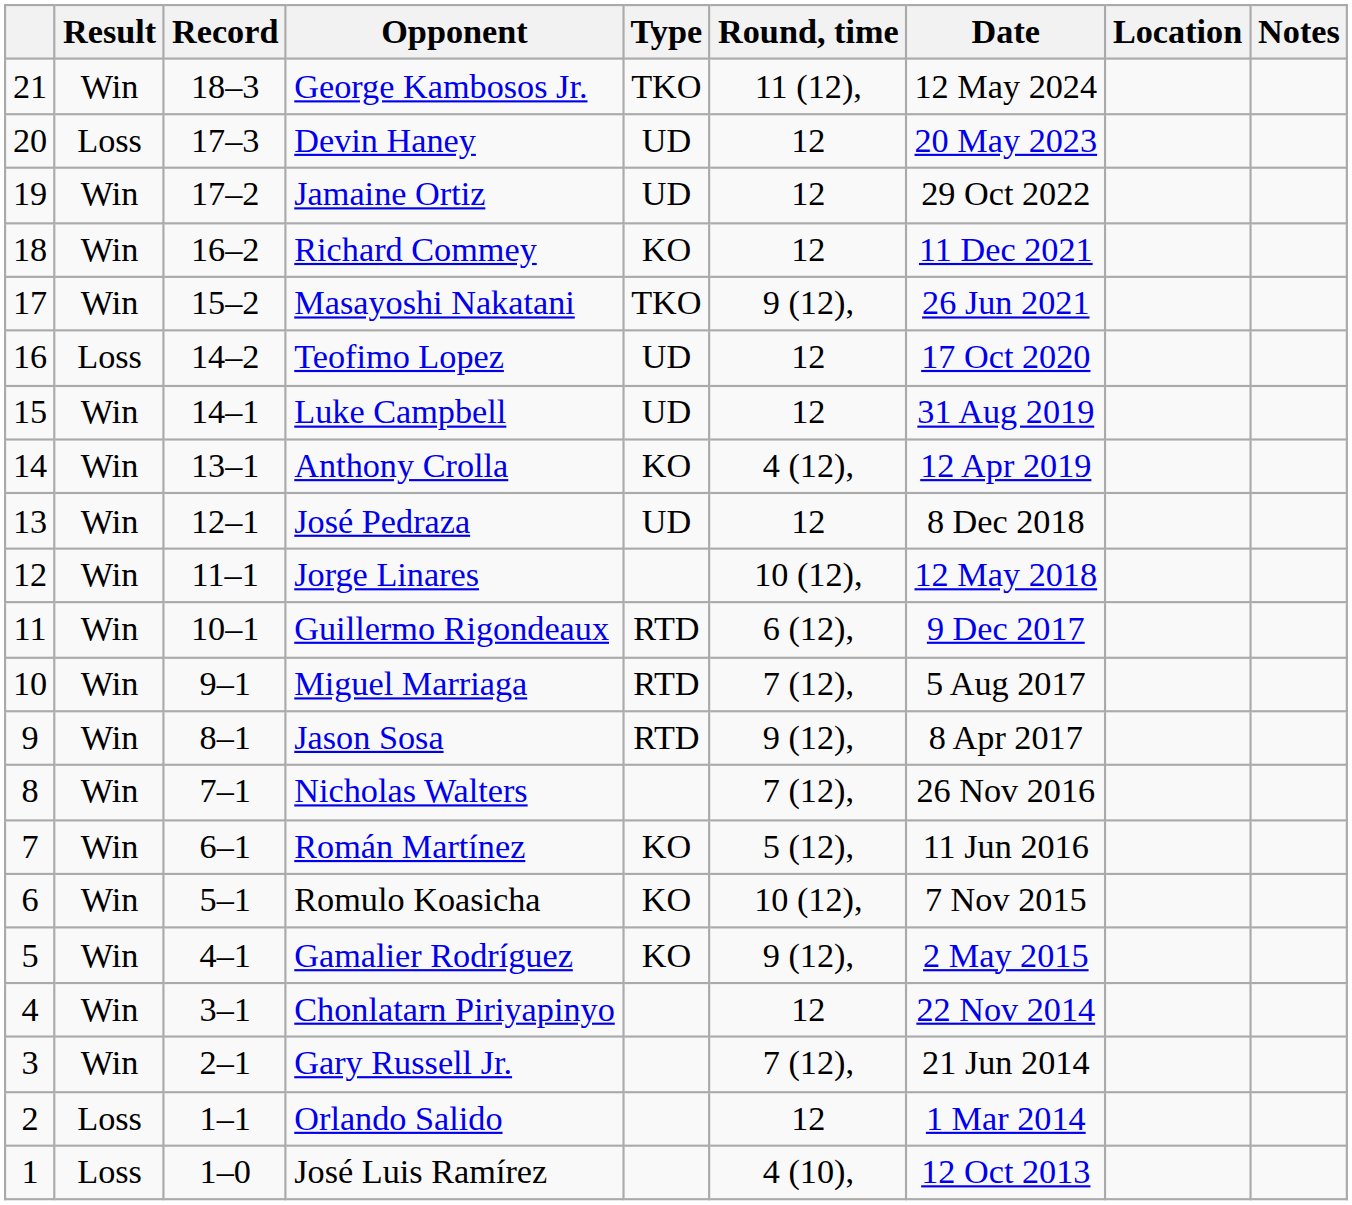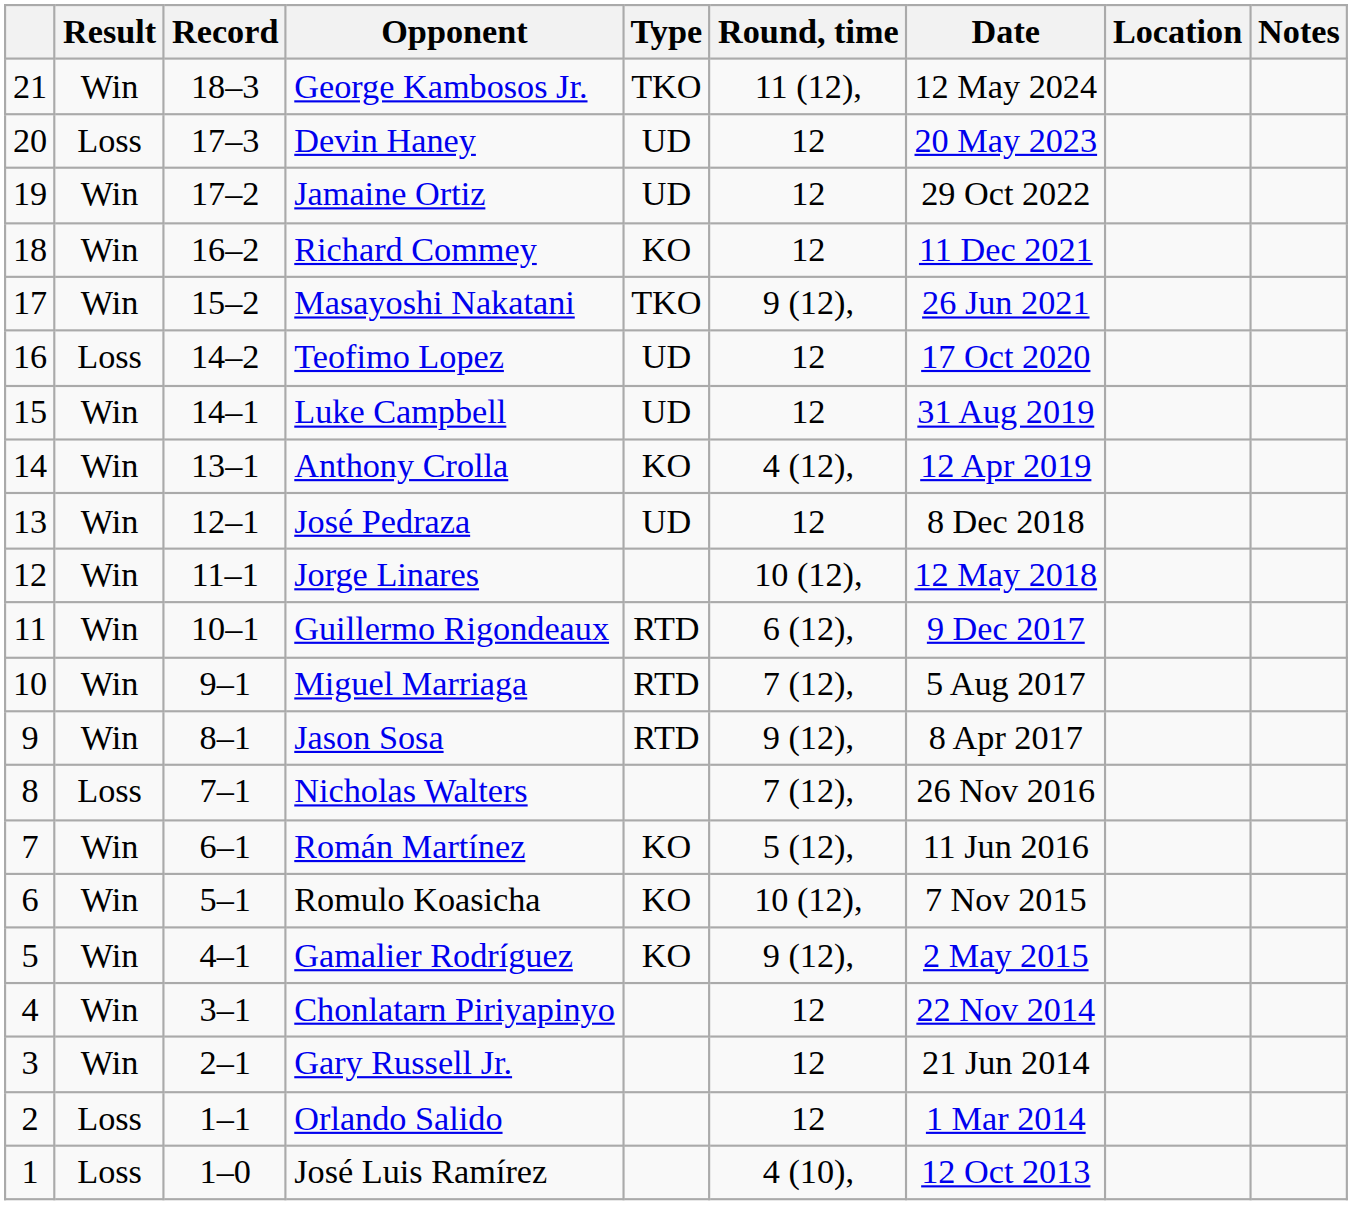Nicholas Walters | Result: Win -> Loss
Gary Russell Jr. | Round, time: 7 (12), -> 12
